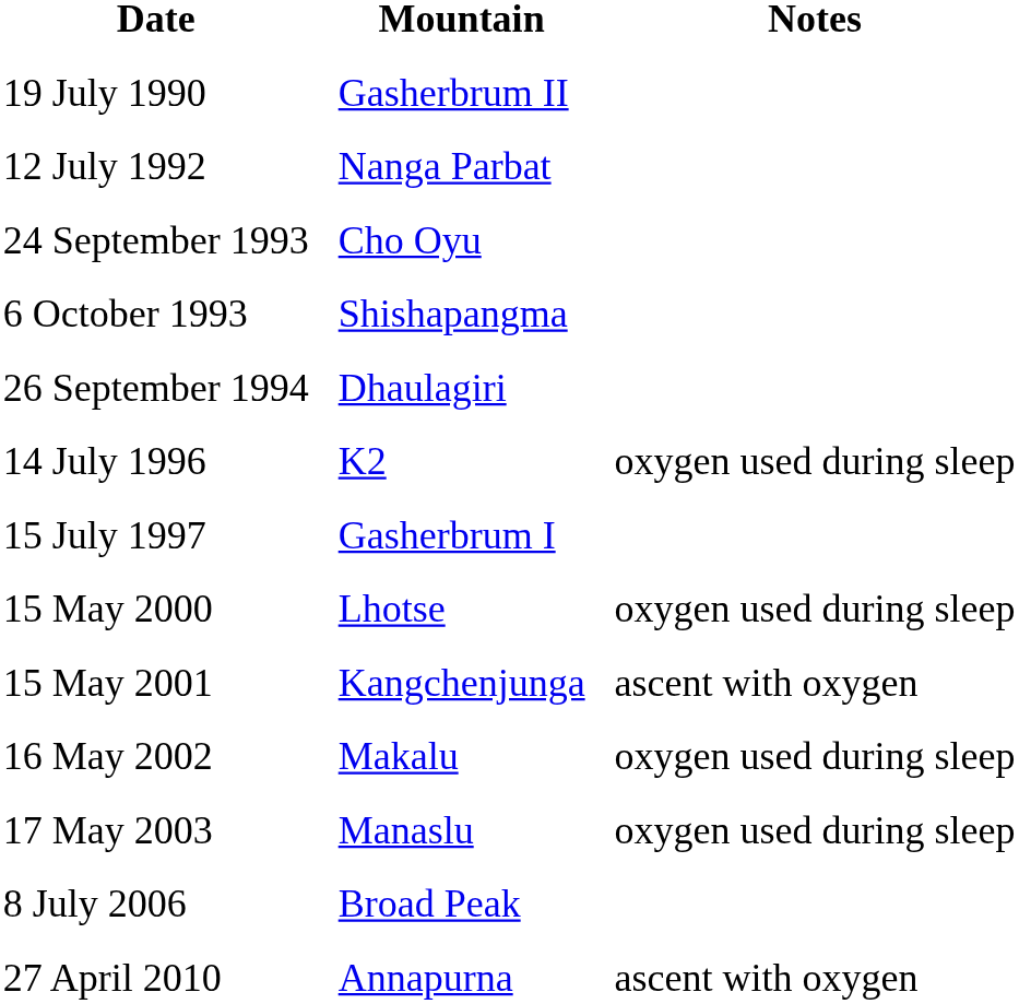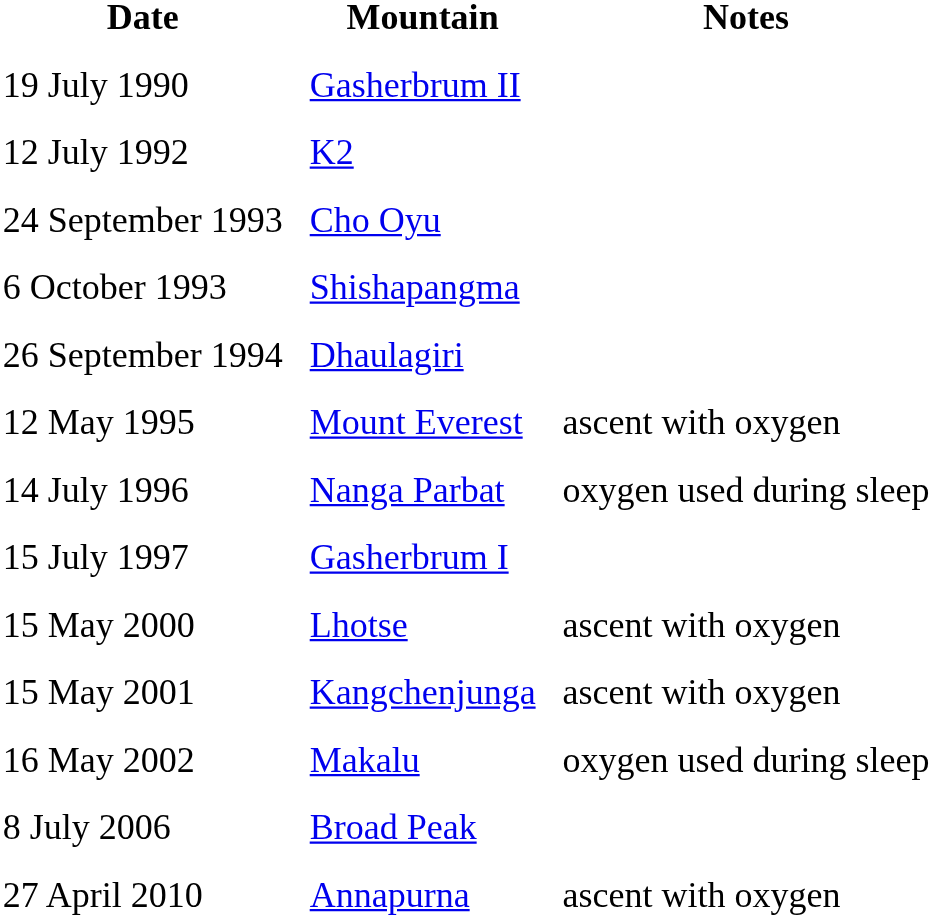12 July 1992 | Mountain: Nanga Parbat -> K2
+ row: 12 May 1995 | Mount Everest | ascent with oxygen
14 July 1996 | Mountain: K2 -> Nanga Parbat
15 May 2000 | Notes: oxygen used during sleep -> ascent with oxygen
- row: 17 May 2003 | Manaslu | oxygen used during sleep
